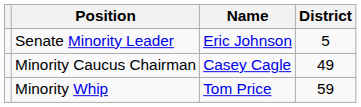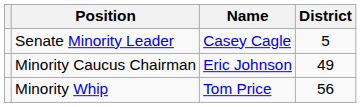Senate Minority Leader | Name: Eric Johnson -> Casey Cagle
Minority Caucus Chairman | Name: Casey Cagle -> Eric Johnson
Minority Whip | District: 59 -> 56
